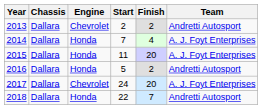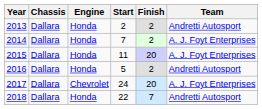2013 | Engine: Chevrolet -> Honda
2014 | Finish: 4 -> 2
